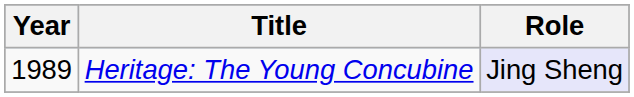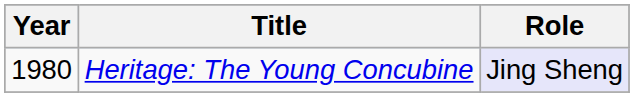Heritage: The Young Concubine | Year: 1989 -> 1980
